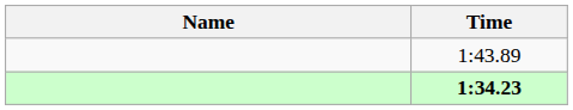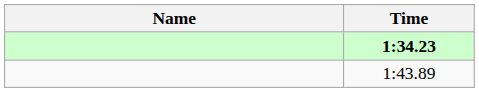rows swapped: 1:34.23 <-> 1:43.89
